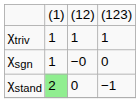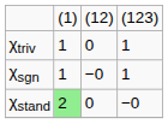χtriv | column 3: 1 -> 0
χsgn | column 4: 0 -> 1
χstand | column 4: −1 -> −0
